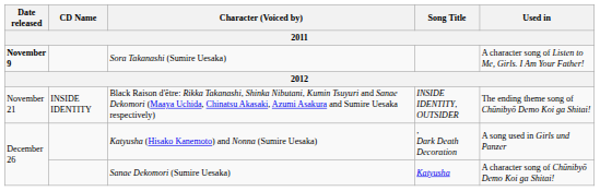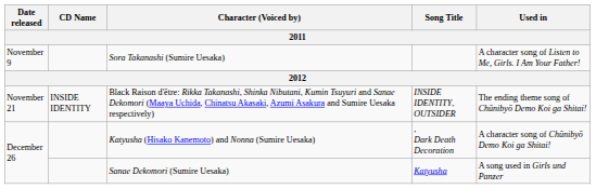Sora Takanashi (Sumire Uesaka) | Date released: bold -> normal
Katyusha (Hisako Kanemoto) and Nonna (Sumire Uesaka) | Used in: A song used in Girls und Panzer -> A character song of Chūnibyō Demo Koi ga Shitai!
Sanae Dekomori (Sumire Uesaka) | Used in: A character song of Chūnibyō Demo Koi ga Shitai! -> A song used in Girls und Panzer
